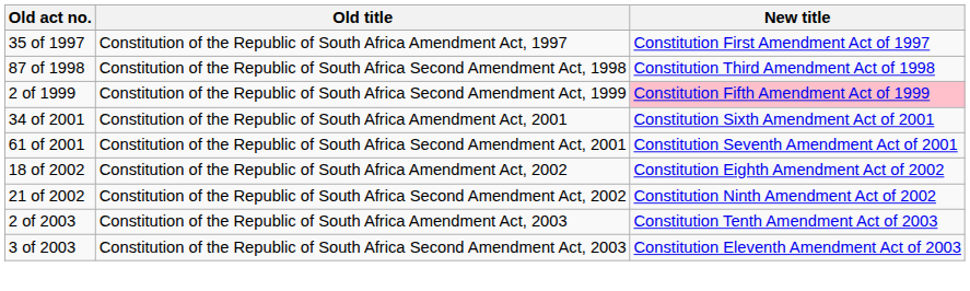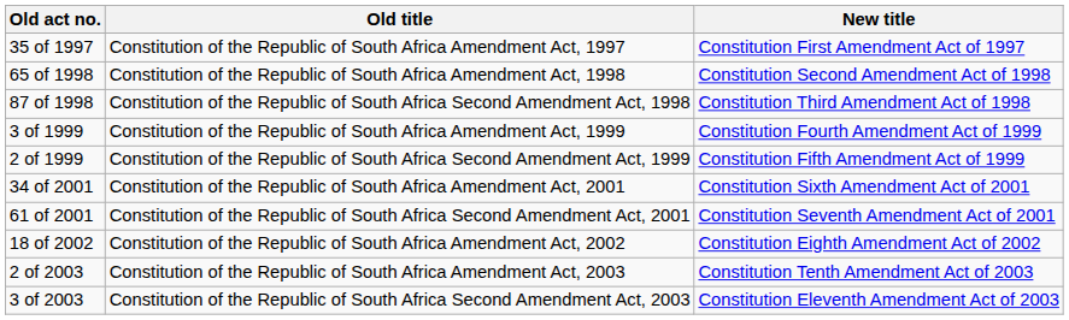+ row: 65 of 1998 | Constitution of the Republic of South Africa Amendment Act, 1998 | Constitution Second Amendment Act of 1998
+ row: 3 of 1999 | Constitution of the Republic of South Africa Amendment Act, 1999 | Constitution Fourth Amendment Act of 1999
2 of 1999 | New title: pink background -> no background
- row: 21 of 2002 | Constitution of the Republic of South Africa Second Amendment Act, 2002 | Constitution Ninth Amendment Act of 2002
